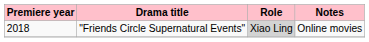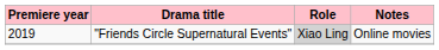"Friends Circle Supernatural Events" | column 1: 2018 -> 2019
